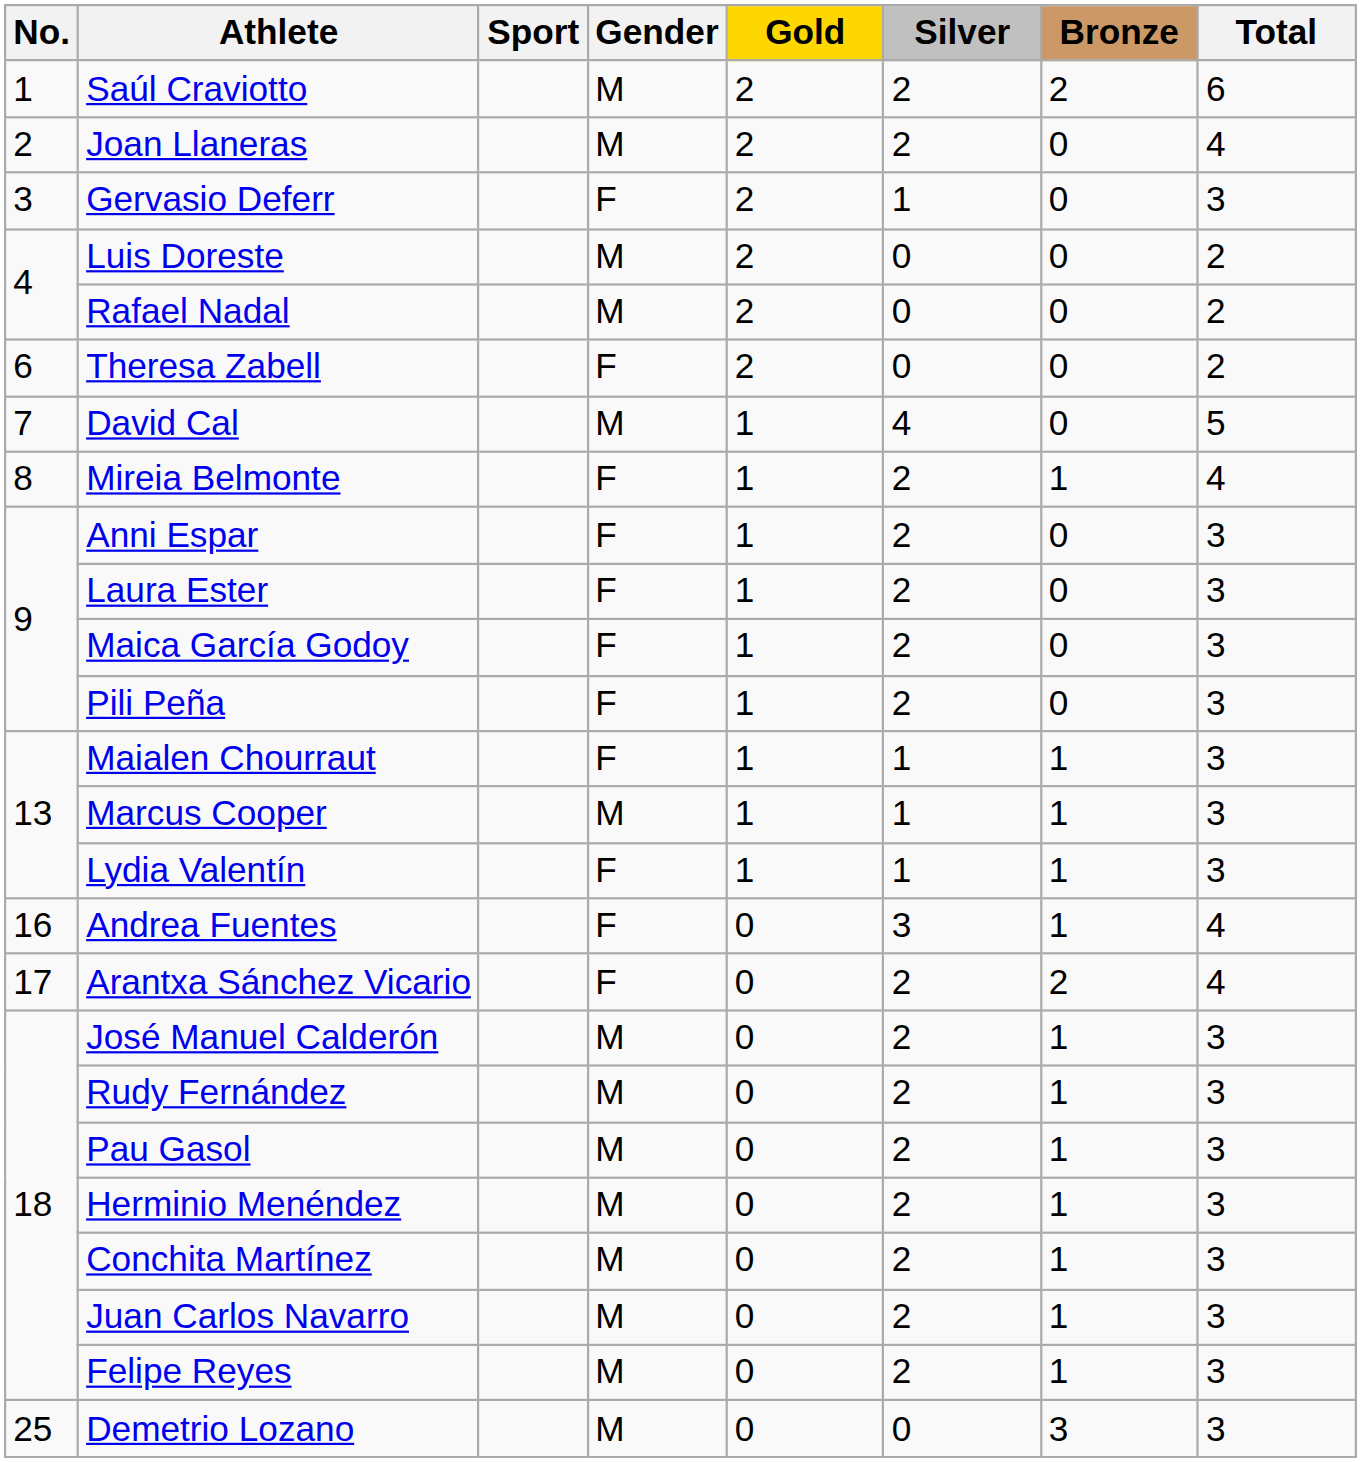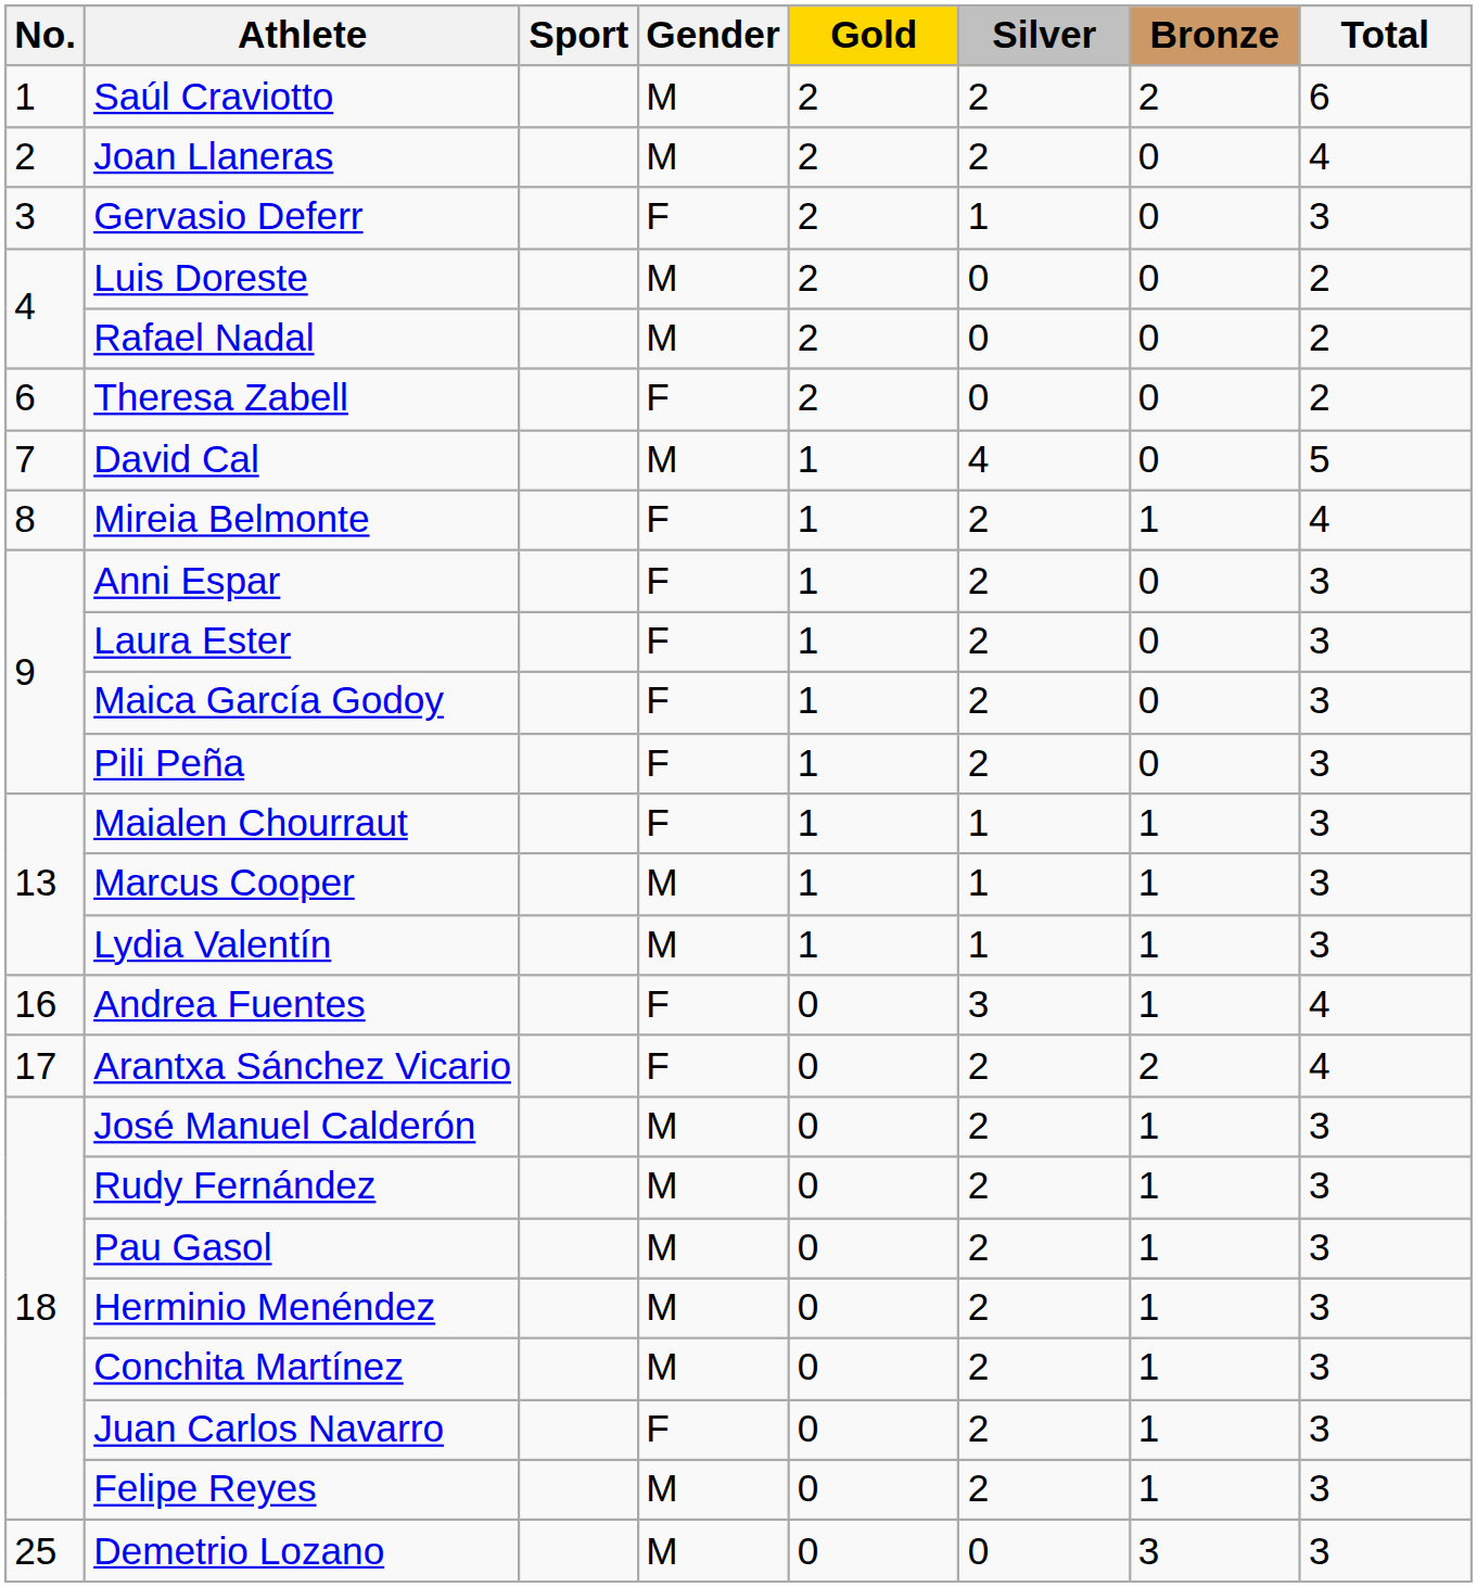Lydia Valentín | Gender: F -> M
Juan Carlos Navarro | Gender: M -> F
